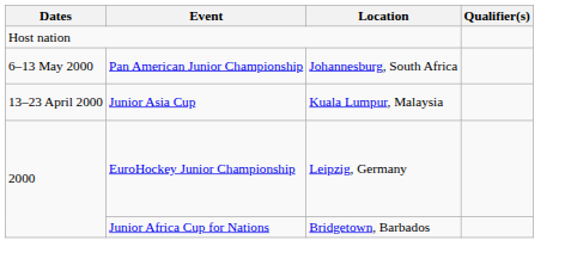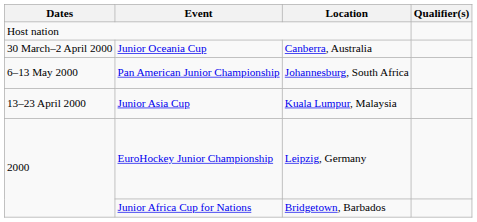+ row: 30 March–2 April 2000 | Junior Oceania Cup | Canberra, Australia
